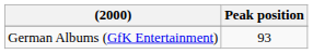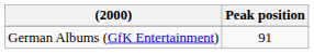German Albums (GfK Entertainment) | Peak position: 93 -> 91
